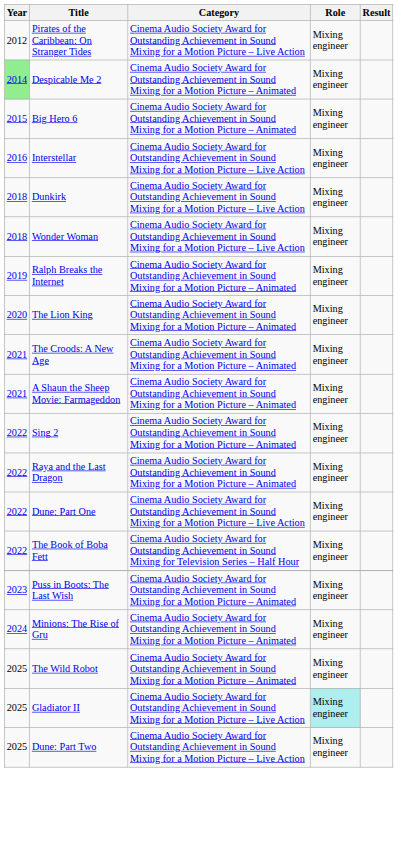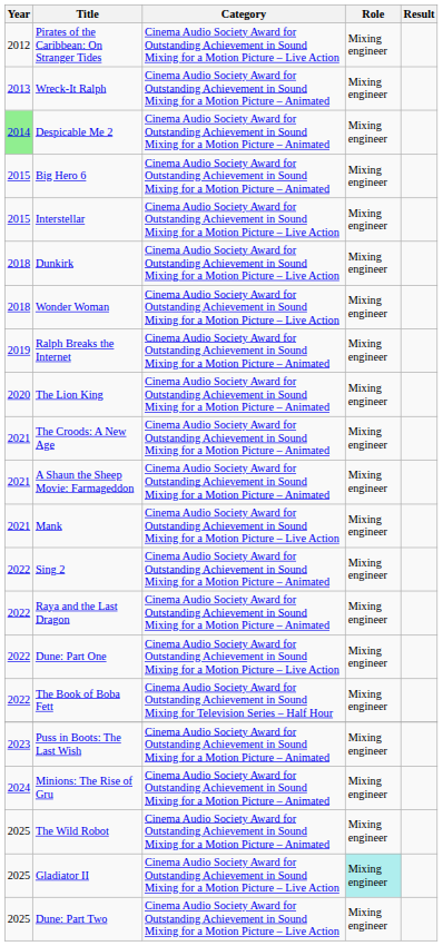+ row: 2013 | Wreck-It Ralph | Cinema Audio Society Award for Outstanding Achievement in Sound Mixing for a Motion Picture – Animated | Mixing engineer
Interstellar | Year: 2016 -> 2015
+ row: 2021 | Mank | Cinema Audio Society Award for Outstanding Achievement in Sound Mixing for a Motion Picture – Live Action | Mixing engineer
